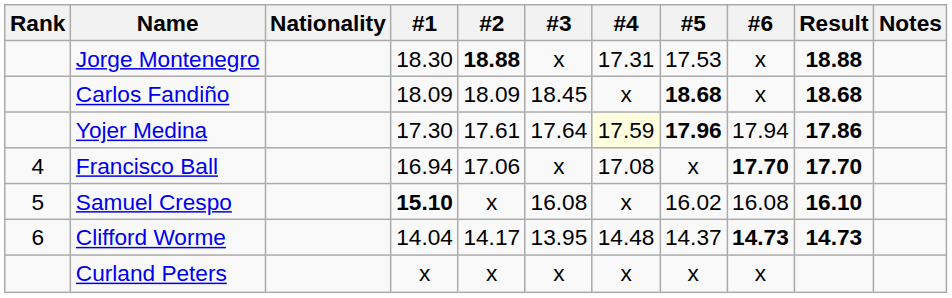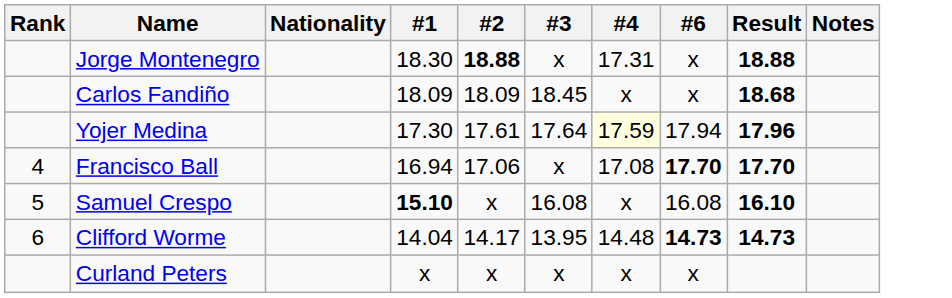- column: #5 | 17.53 | 18.68 | 17.96 | x | 16.02 | 14.37 | x
Yojer Medina | Result: 17.86 -> 17.96
